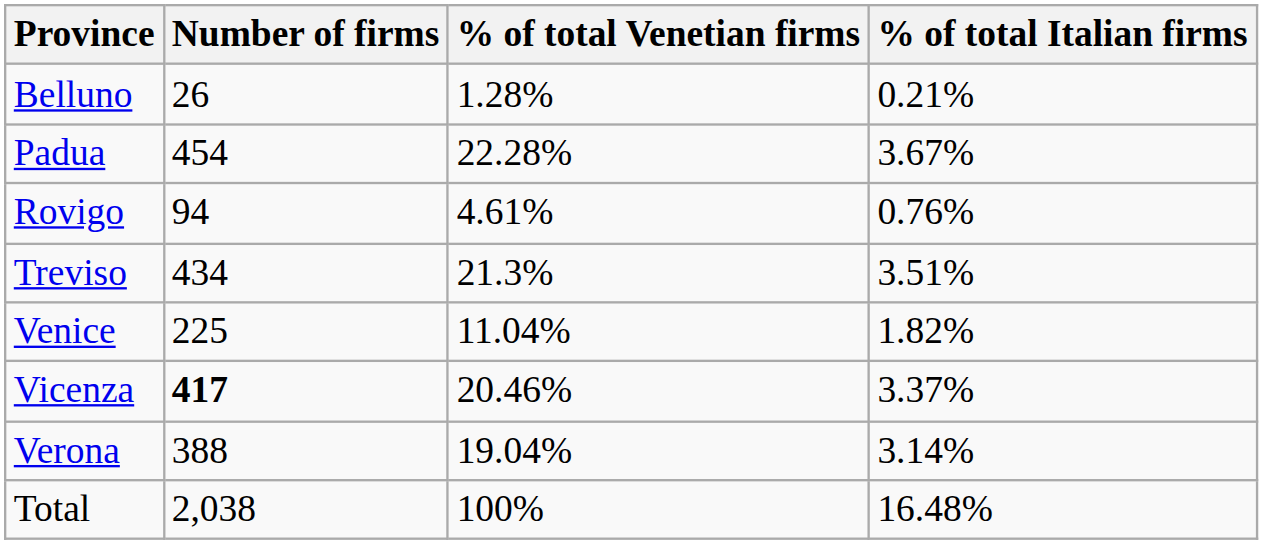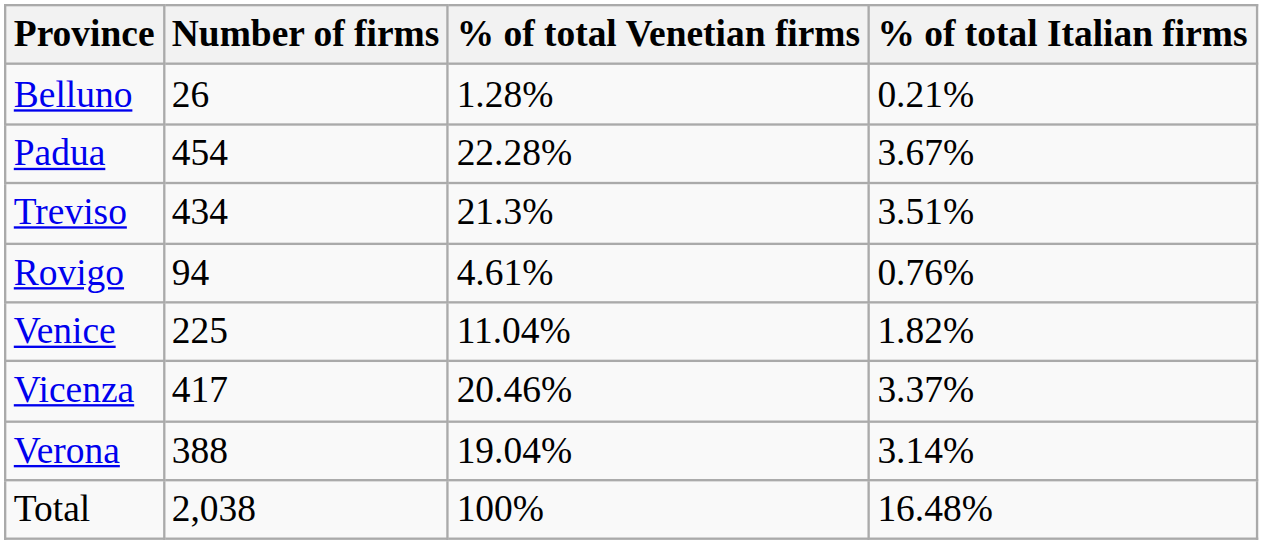rows swapped: Rovigo <-> Treviso
Vicenza | Number of firms: bold -> normal
